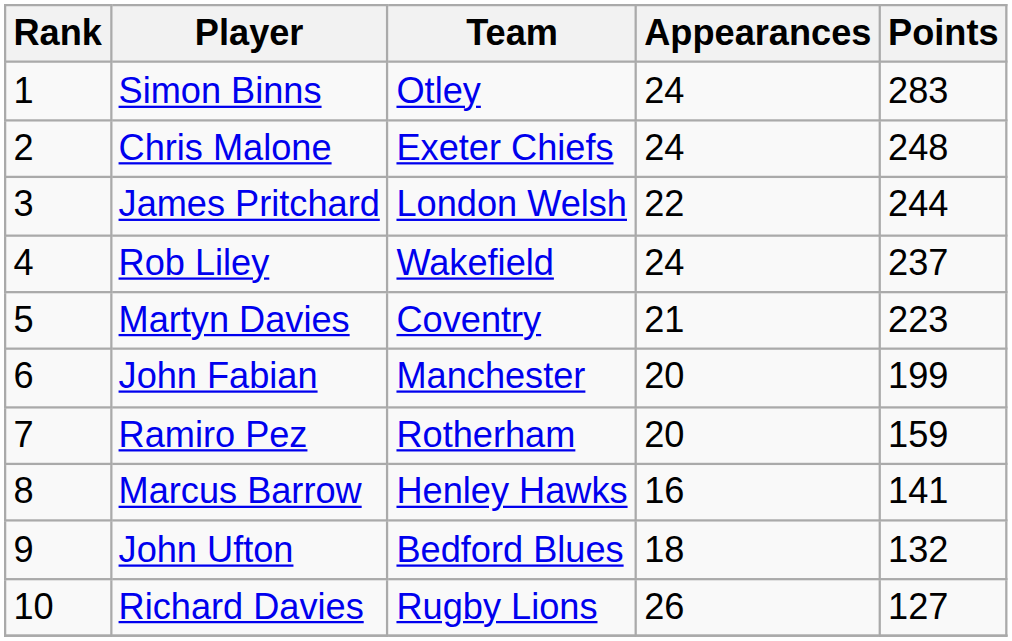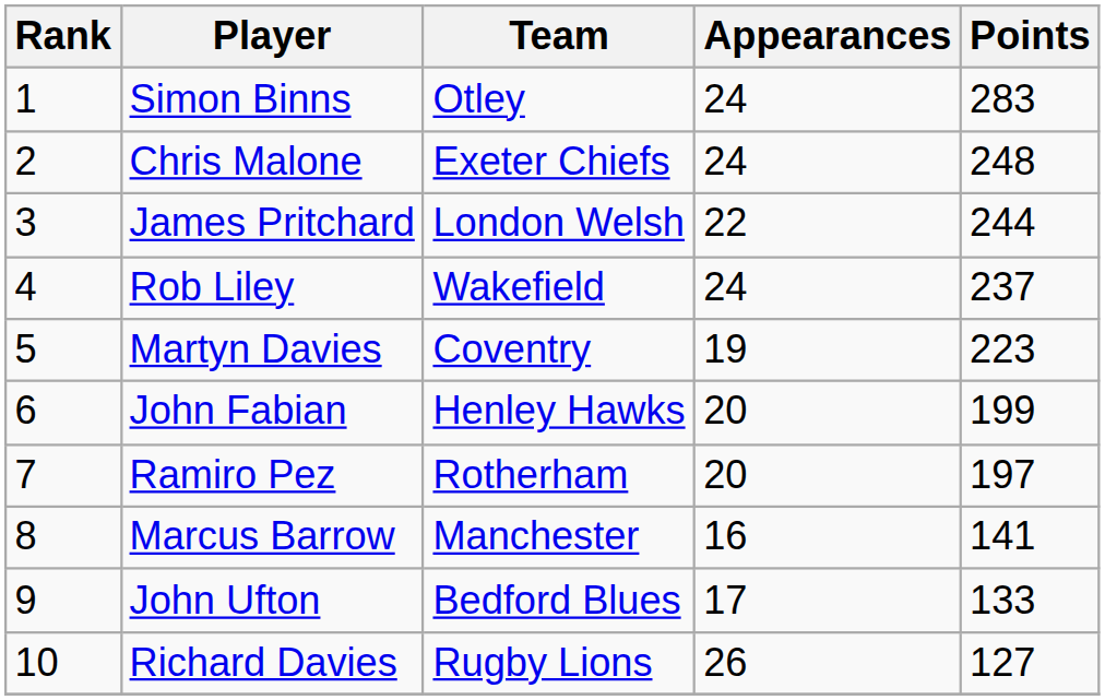Martyn Davies | Appearances: 21 -> 19
John Fabian | Team: Manchester -> Henley Hawks
Ramiro Pez | Points: 159 -> 197
Marcus Barrow | Team: Henley Hawks -> Manchester
John Ufton | Appearances: 18 -> 17
John Ufton | Points: 132 -> 133
